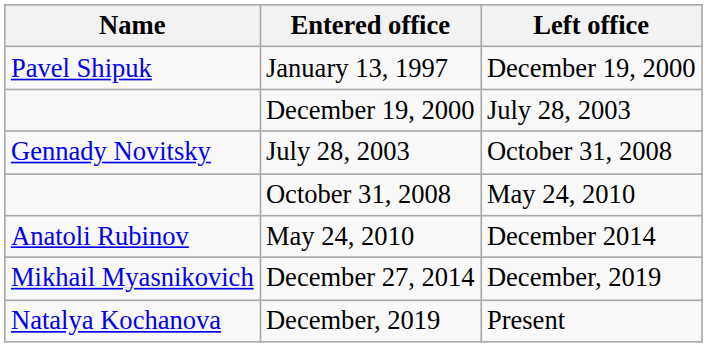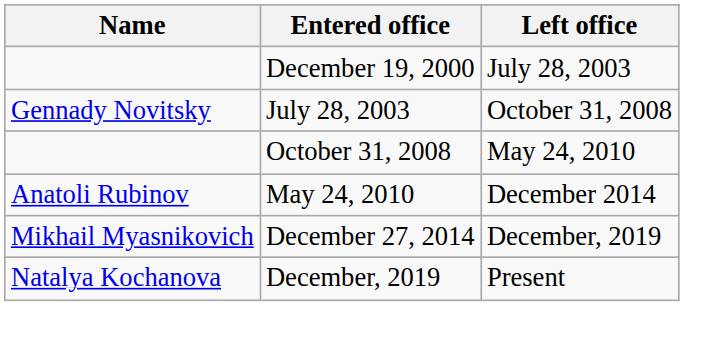- row: Pavel Shipuk | January 13, 1997 | December 19, 2000
